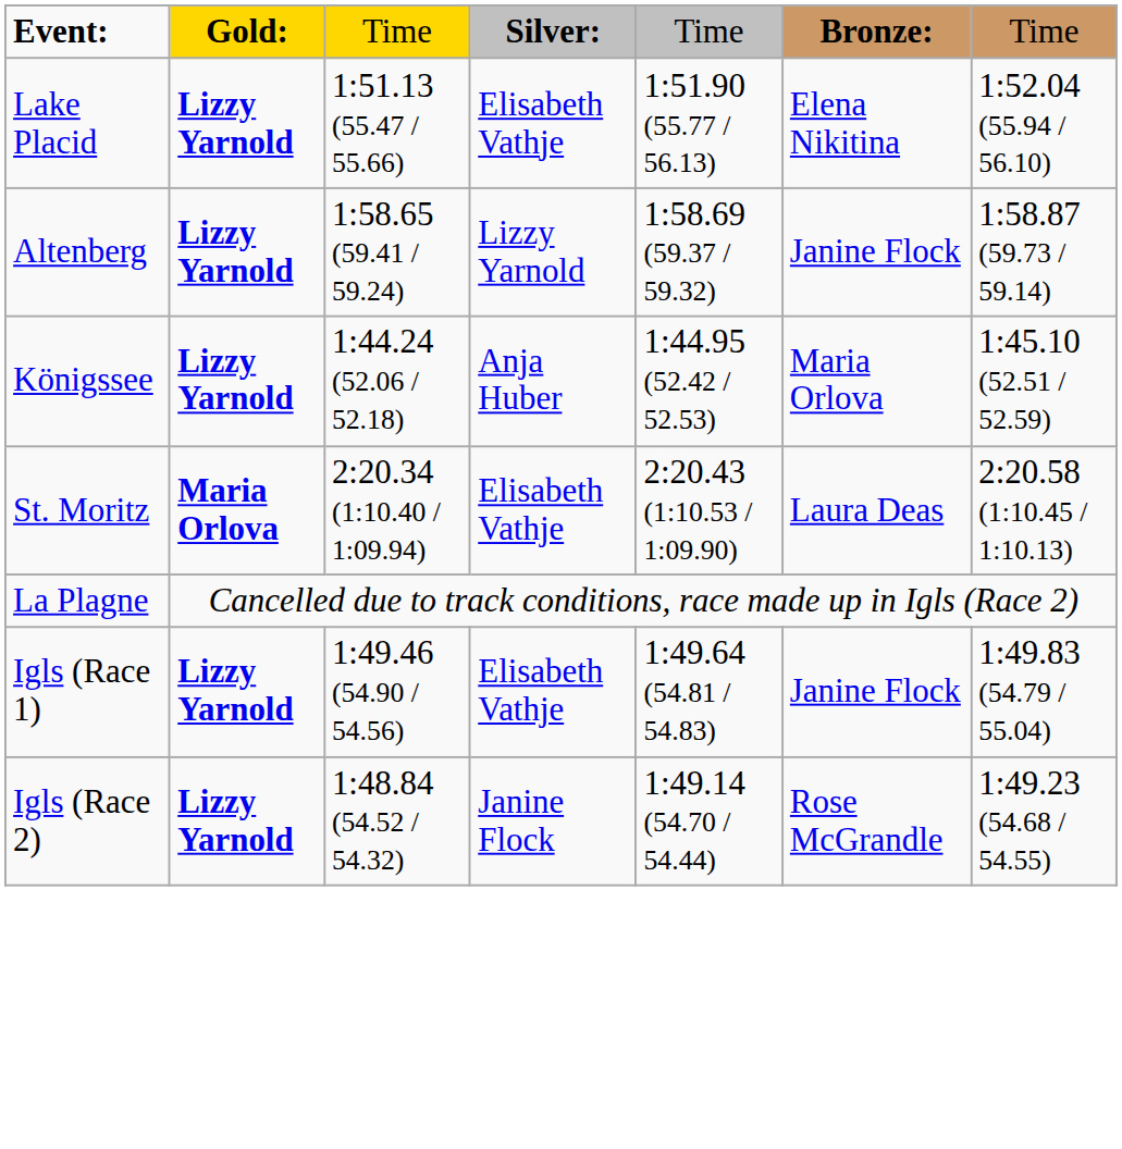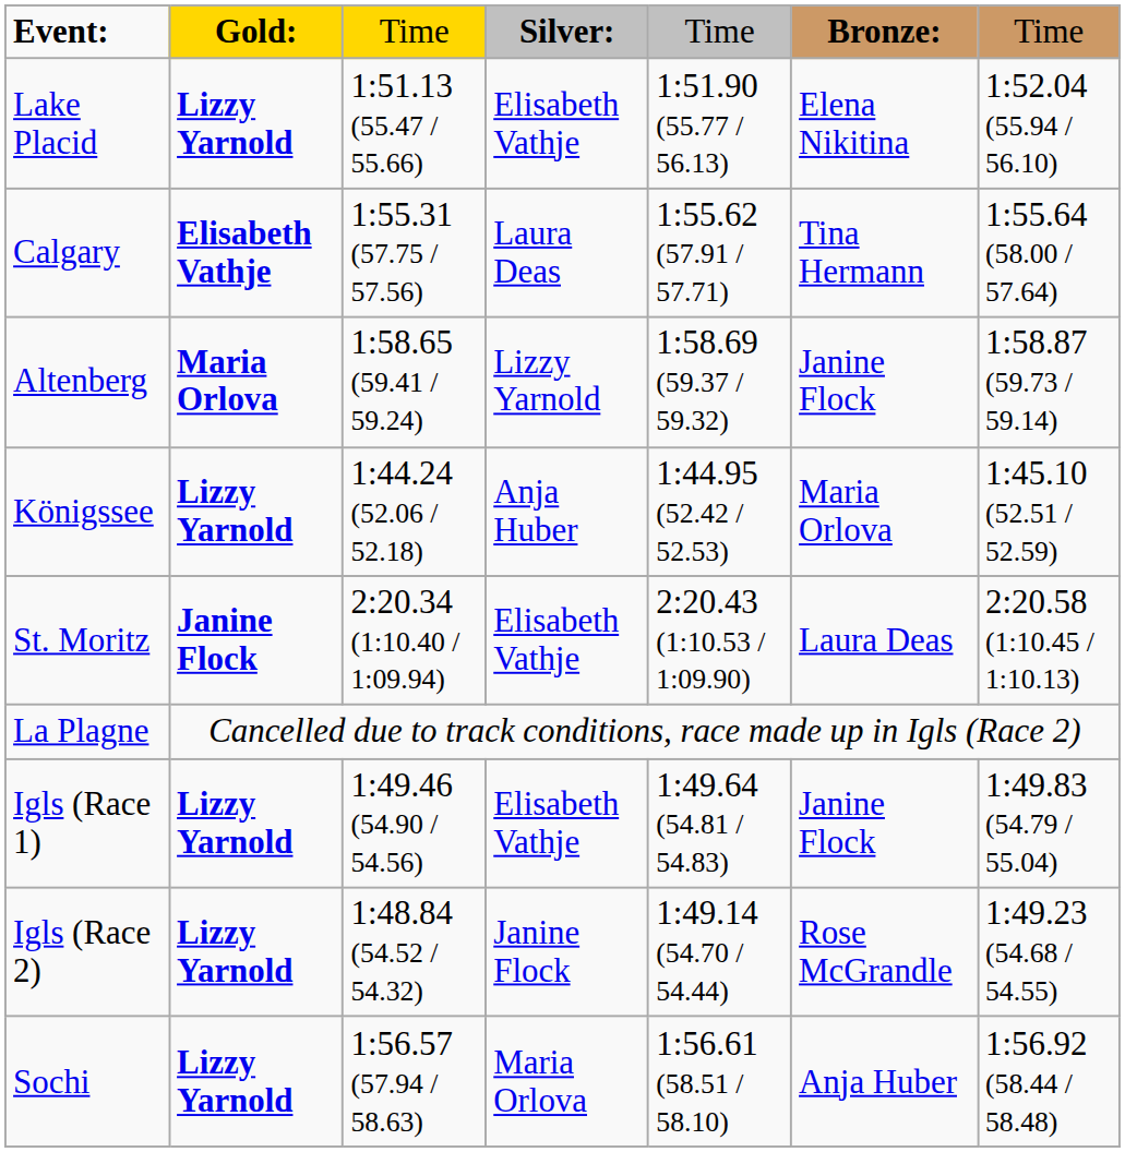+ row: Calgary | Elisabeth Vathje | 1:55.31 (57.75 / 57.56) | Laura Deas | 1:55.62 (57.91 / 57.71) | Tina Hermann | 1:55.64 (58.00 / 57.64)
Altenberg | column 2: Lizzy Yarnold -> Maria Orlova
St. Moritz | column 2: Maria Orlova -> Janine Flock
+ row: Sochi | Lizzy Yarnold | 1:56.57 (57.94 / 58.63) | Maria Orlova | 1:56.61 (58.51 / 58.10) | Anja Huber | 1:56.92 (58.44 / 58.48)
